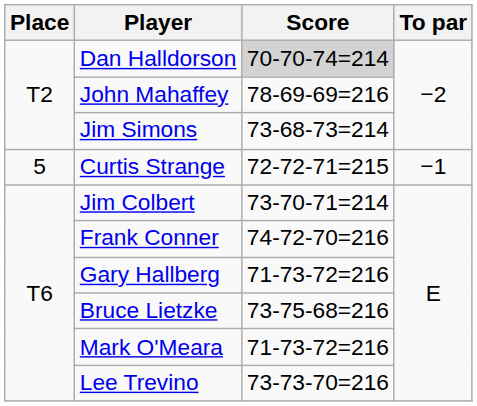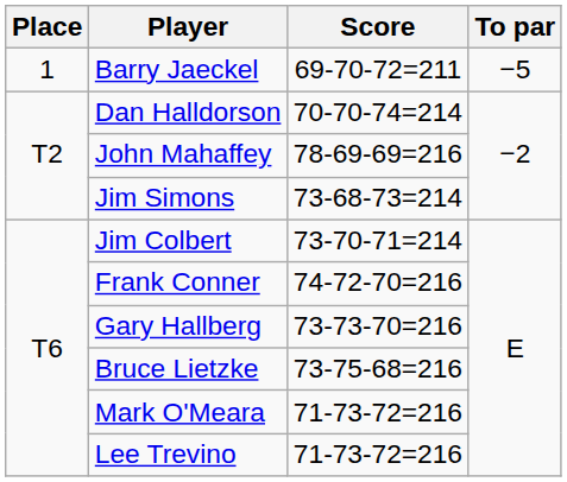+ row: 1 | Barry Jaeckel | 69-70-72=211 | −5
Dan Halldorson | Score: lightgrey background -> no background
- row: 5 | Curtis Strange | 72-72-71=215 | −1
Gary Hallberg | Score: 71-73-72=216 -> 73-73-70=216
Lee Trevino | Score: 73-73-70=216 -> 71-73-72=216
